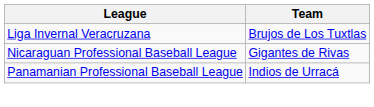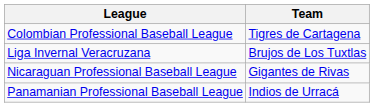+ row: Colombian Professional Baseball League | Tigres de Cartagena
